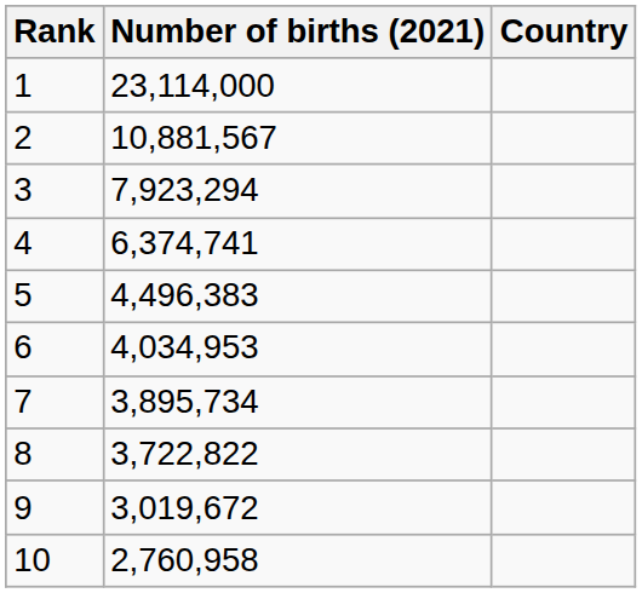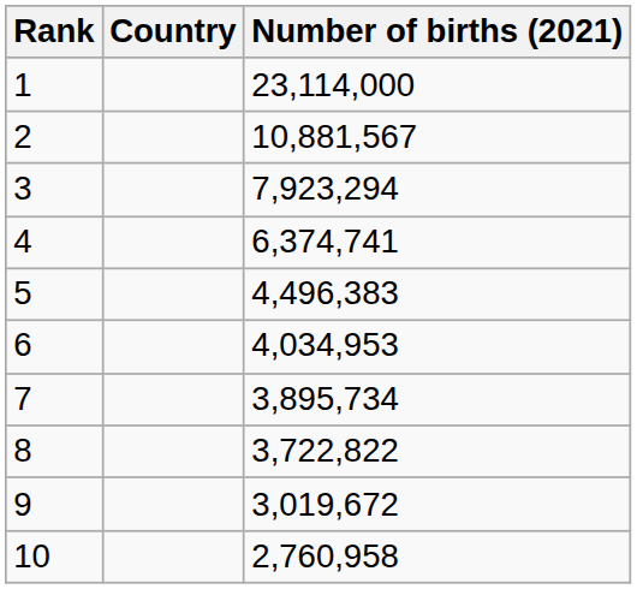columns swapped: Country <-> Number of births (2021)
